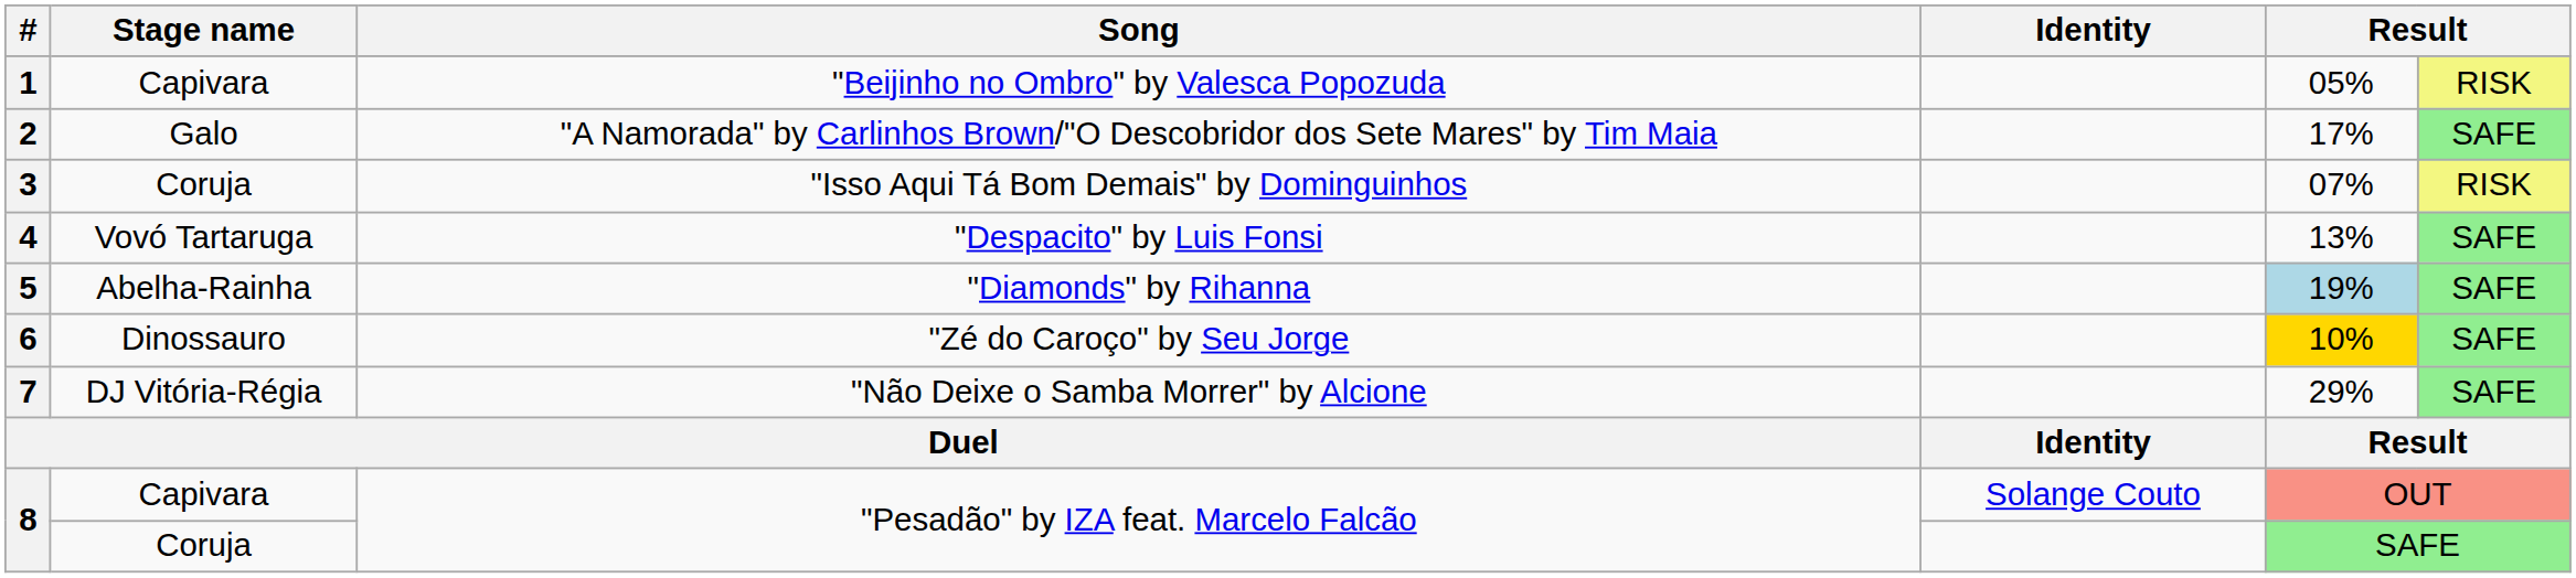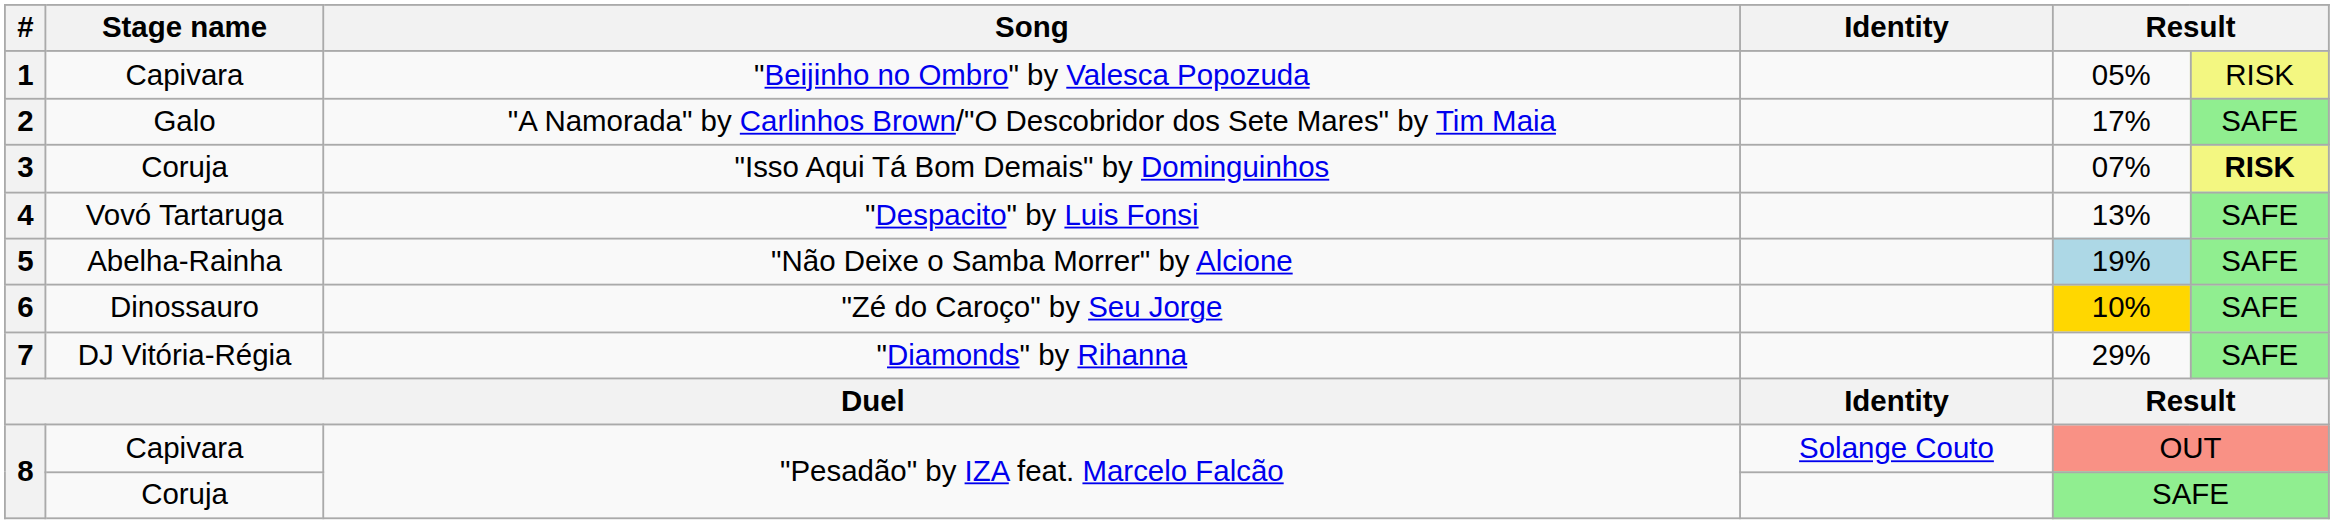3 | column 6: normal -> bold
5 | Song: "Diamonds" by Rihanna -> "Não Deixe o Samba Morrer" by Alcione
7 | Song: "Não Deixe o Samba Morrer" by Alcione -> "Diamonds" by Rihanna
